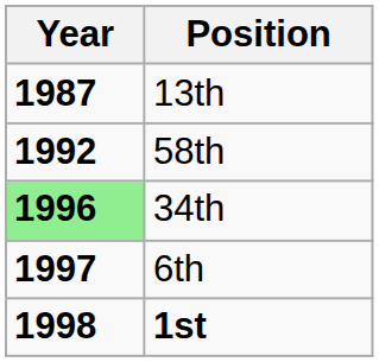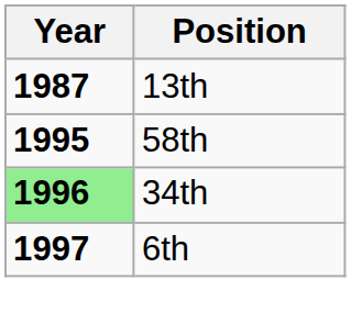58th | Year: 1992 -> 1995
- row: 1998 | 1st
